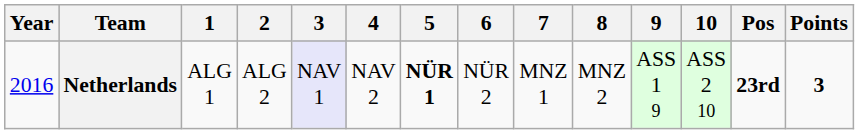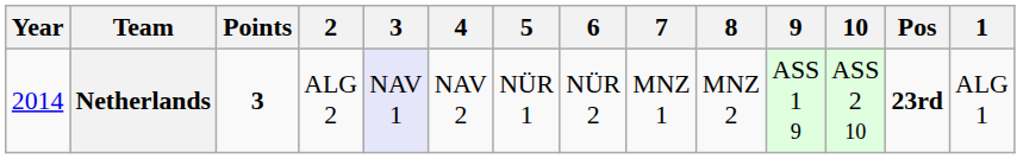columns swapped: 1 <-> Points
Netherlands | Year: 2016 -> 2014
Netherlands | 5: bold -> normal
